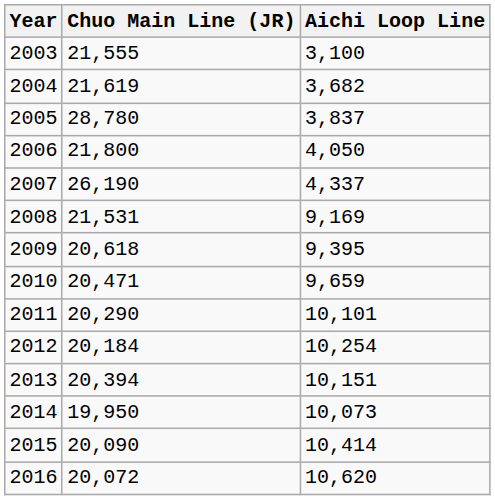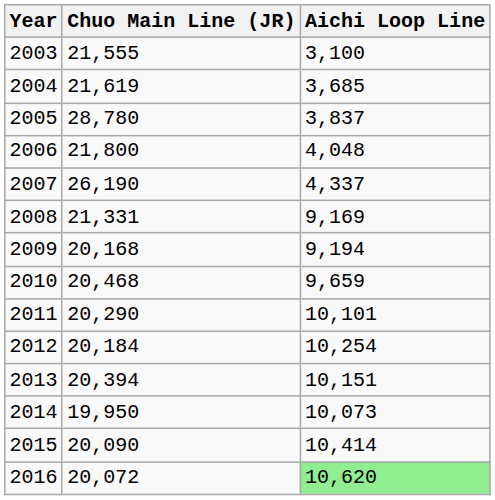2004 | Aichi Loop Line: 3,682 -> 3,685
2006 | Aichi Loop Line: 4,050 -> 4,048
2008 | Chuo Main Line (JR): 21,531 -> 21,331
2009 | Chuo Main Line (JR): 20,618 -> 20,168
2009 | Aichi Loop Line: 9,395 -> 9,194
2010 | Chuo Main Line (JR): 20,471 -> 20,468
2016 | Aichi Loop Line: no background -> lightgreen background
